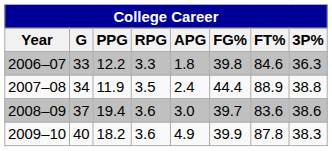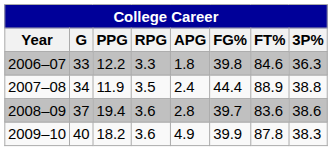2008–09 | APG: 3.0 -> 2.8
